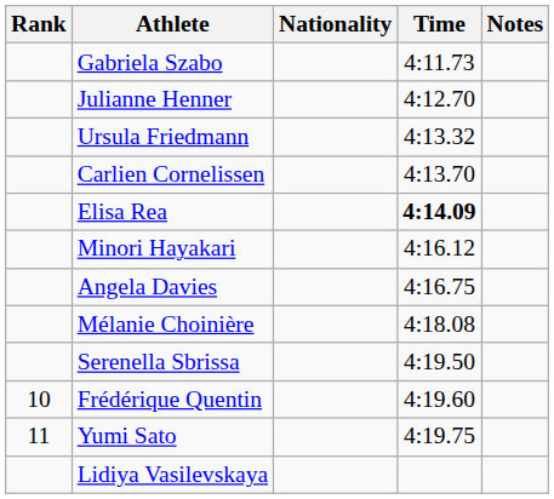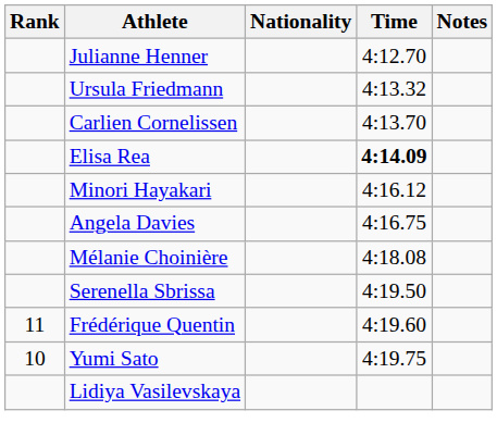- row: Gabriela Szabo | 4:11.73
Frédérique Quentin | Rank: 10 -> 11
Yumi Sato | Rank: 11 -> 10
